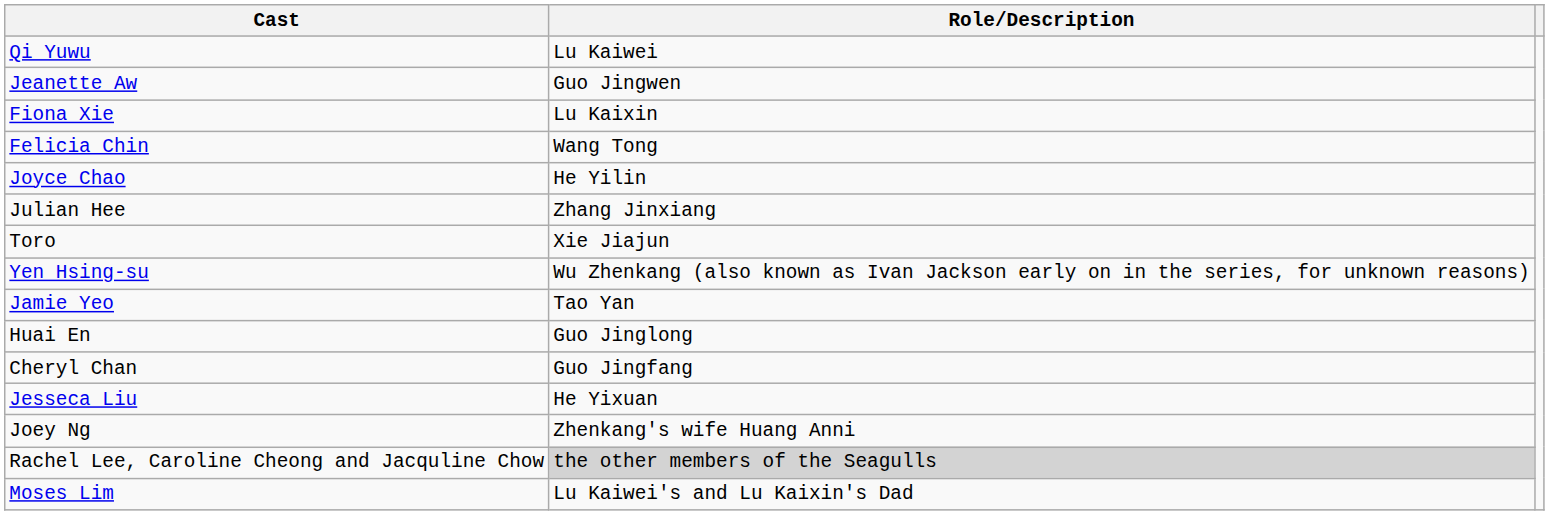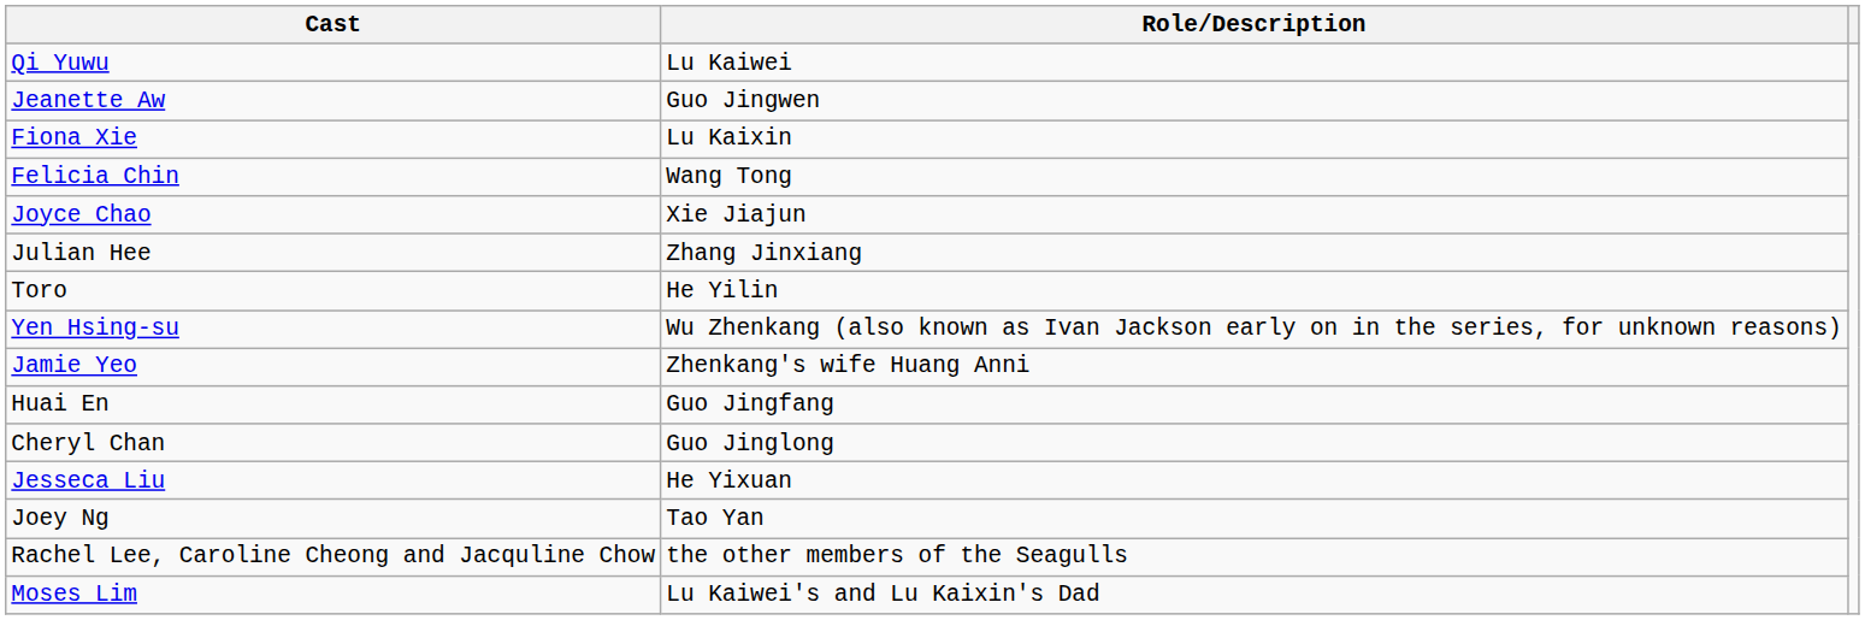Joyce Chao | Role/Description: He Yilin -> Xie Jiajun
Toro | Role/Description: Xie Jiajun -> He Yilin
Jamie Yeo | Role/Description: Tao Yan -> Zhenkang's wife Huang Anni
Huai En | Role/Description: Guo Jinglong -> Guo Jingfang
Cheryl Chan | Role/Description: Guo Jingfang -> Guo Jinglong
Joey Ng | Role/Description: Zhenkang's wife Huang Anni -> Tao Yan
Rachel Lee, Caroline Cheong and Jacquline Chow | Role/Description: lightgrey background -> no background
